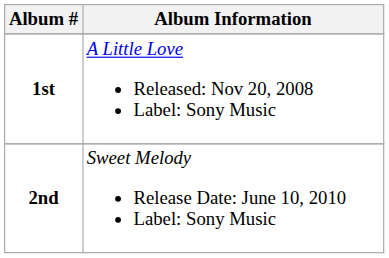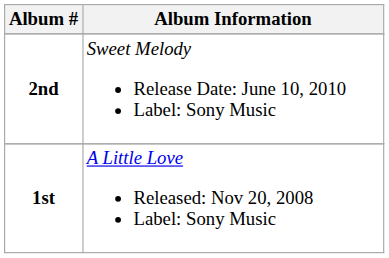rows swapped: 1st <-> 2nd
